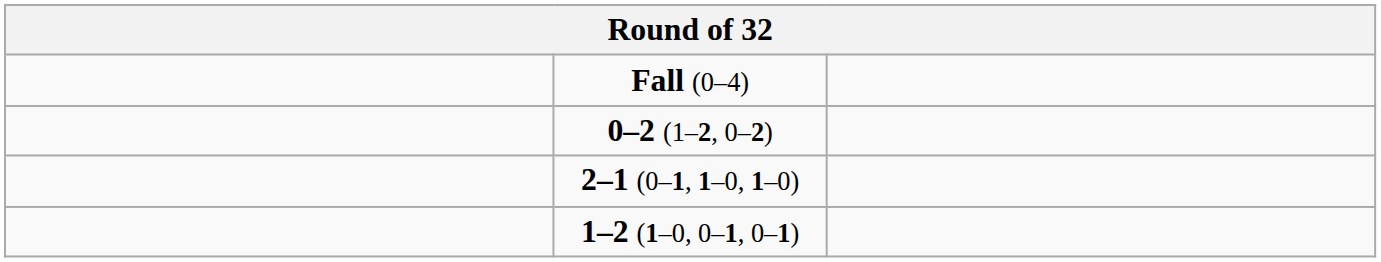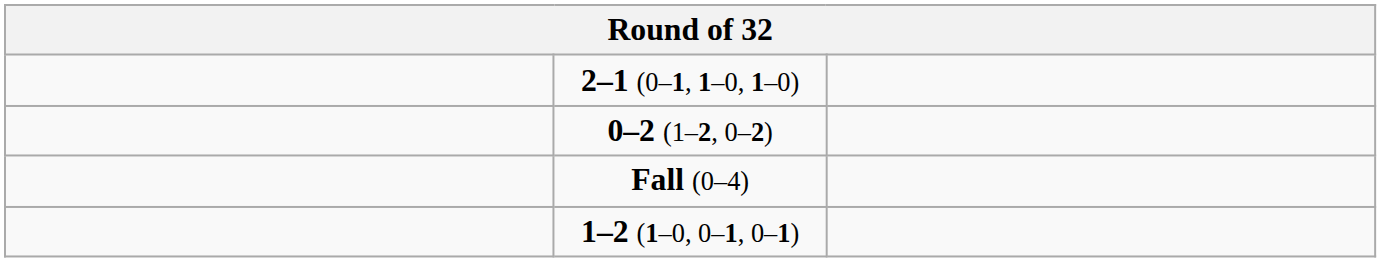rows swapped: 2–1 (0–1, 1–0, 1–0) <-> Fall (0–4)
